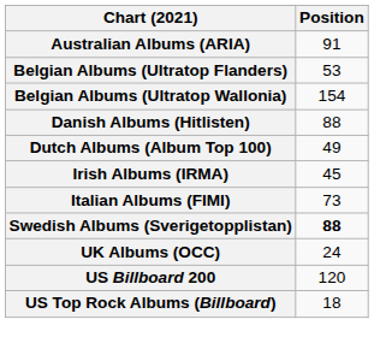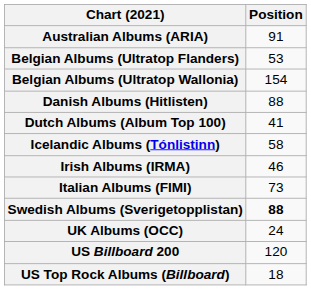Dutch Albums (Album Top 100) | Position: 49 -> 41
+ row: Icelandic Albums (Tónlistinn) | 58
Irish Albums (IRMA) | Position: 45 -> 46
